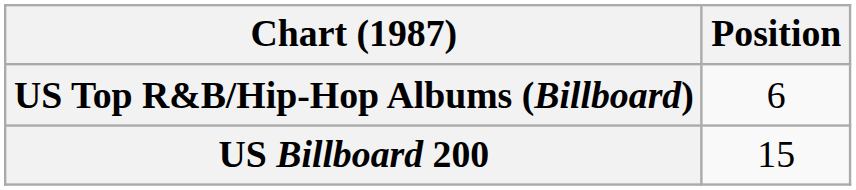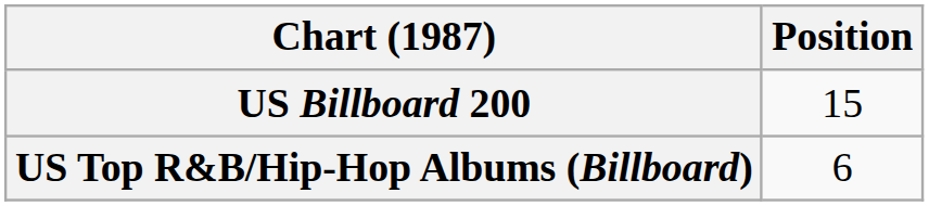rows swapped: US Billboard 200 <-> US Top R&B/Hip-Hop Albums (Billboard)
